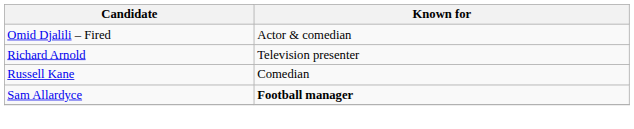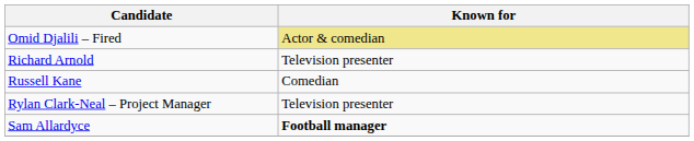Omid Djalili – Fired | Known for: no background -> khaki background
+ row: Rylan Clark-Neal – Project Manager | Television presenter
